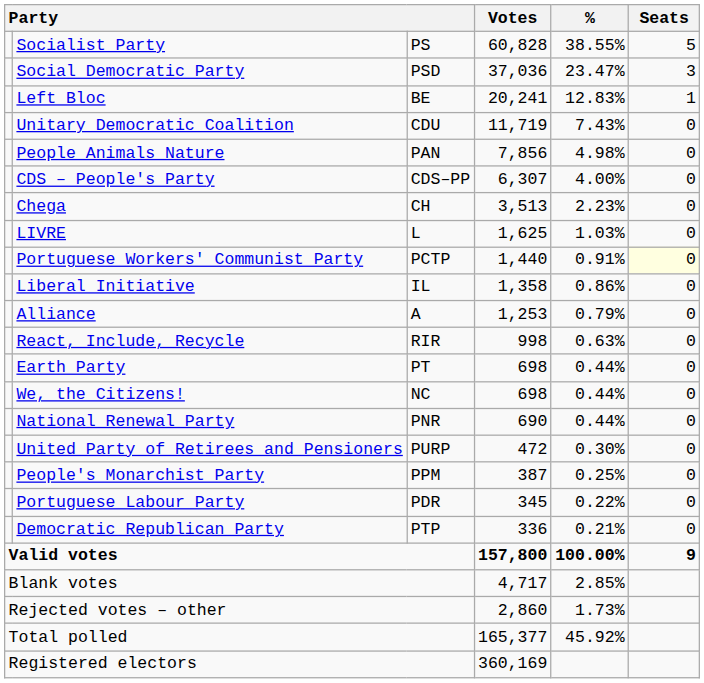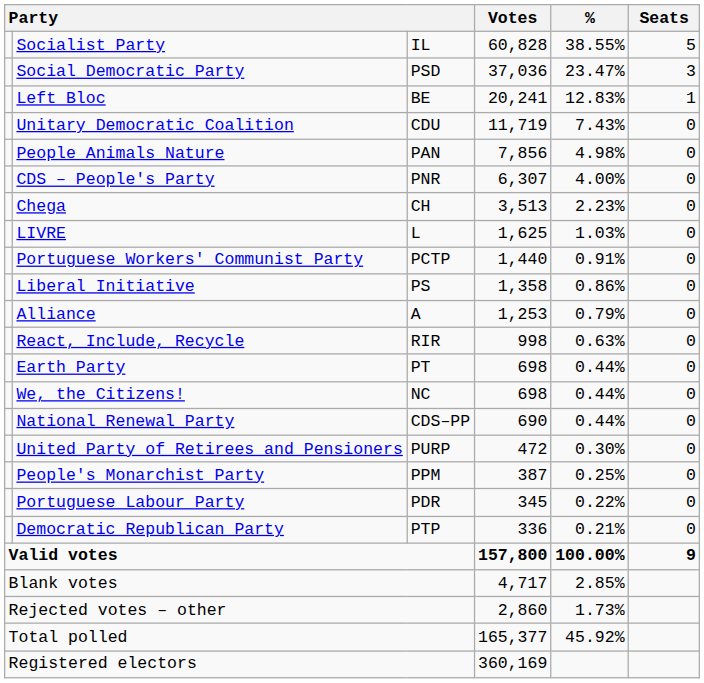Socialist Party | column 3: PS -> IL
CDS – People's Party | column 3: CDS–PP -> PNR
Portuguese Workers' Communist Party | Seats: lightyellow background -> no background
Liberal Initiative | column 3: IL -> PS
National Renewal Party | column 3: PNR -> CDS–PP
